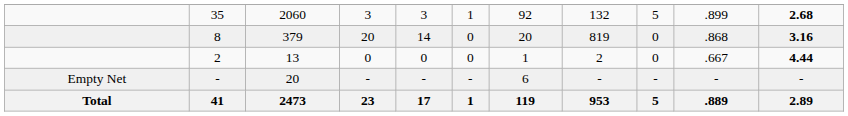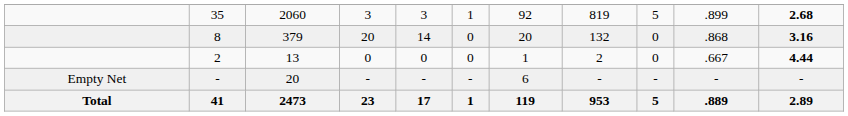35 | column 8: 132 -> 819
8 | column 8: 819 -> 132
